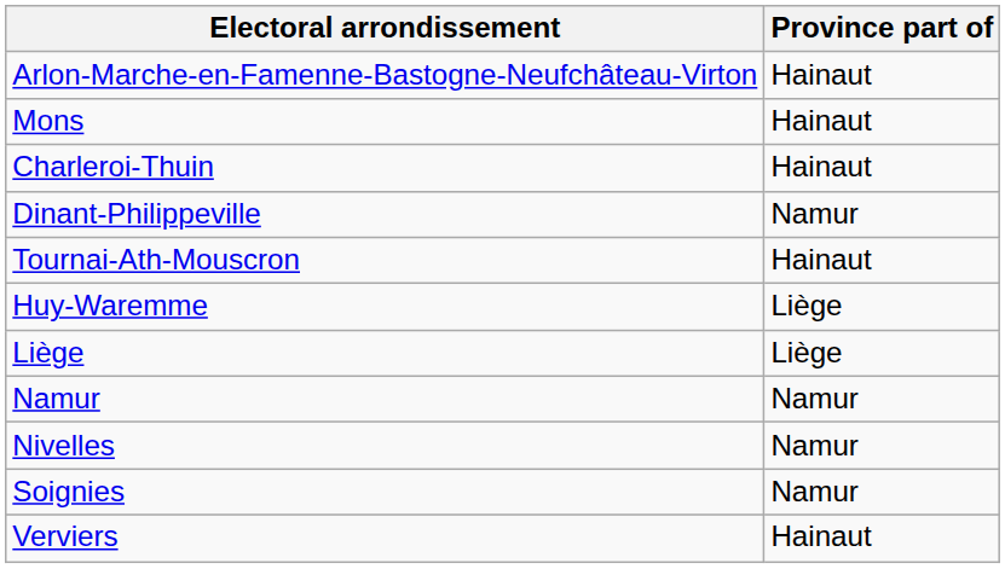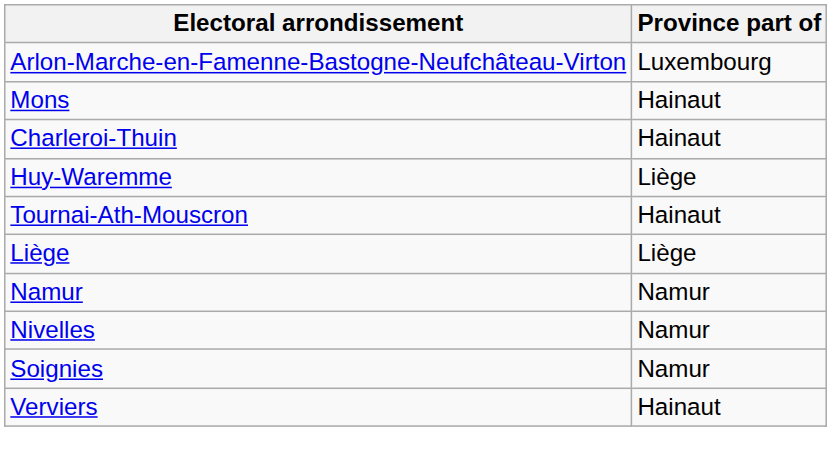Arlon-Marche-en-Famenne-Bastogne-Neufchâteau-Virton | Province part of: Hainaut -> Luxembourg
- row: Dinant-Philippeville | Namur
rows swapped: Tournai-Ath-Mouscron <-> Huy-Waremme
